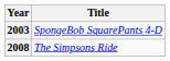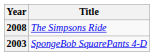rows swapped: 2003 <-> 2008
